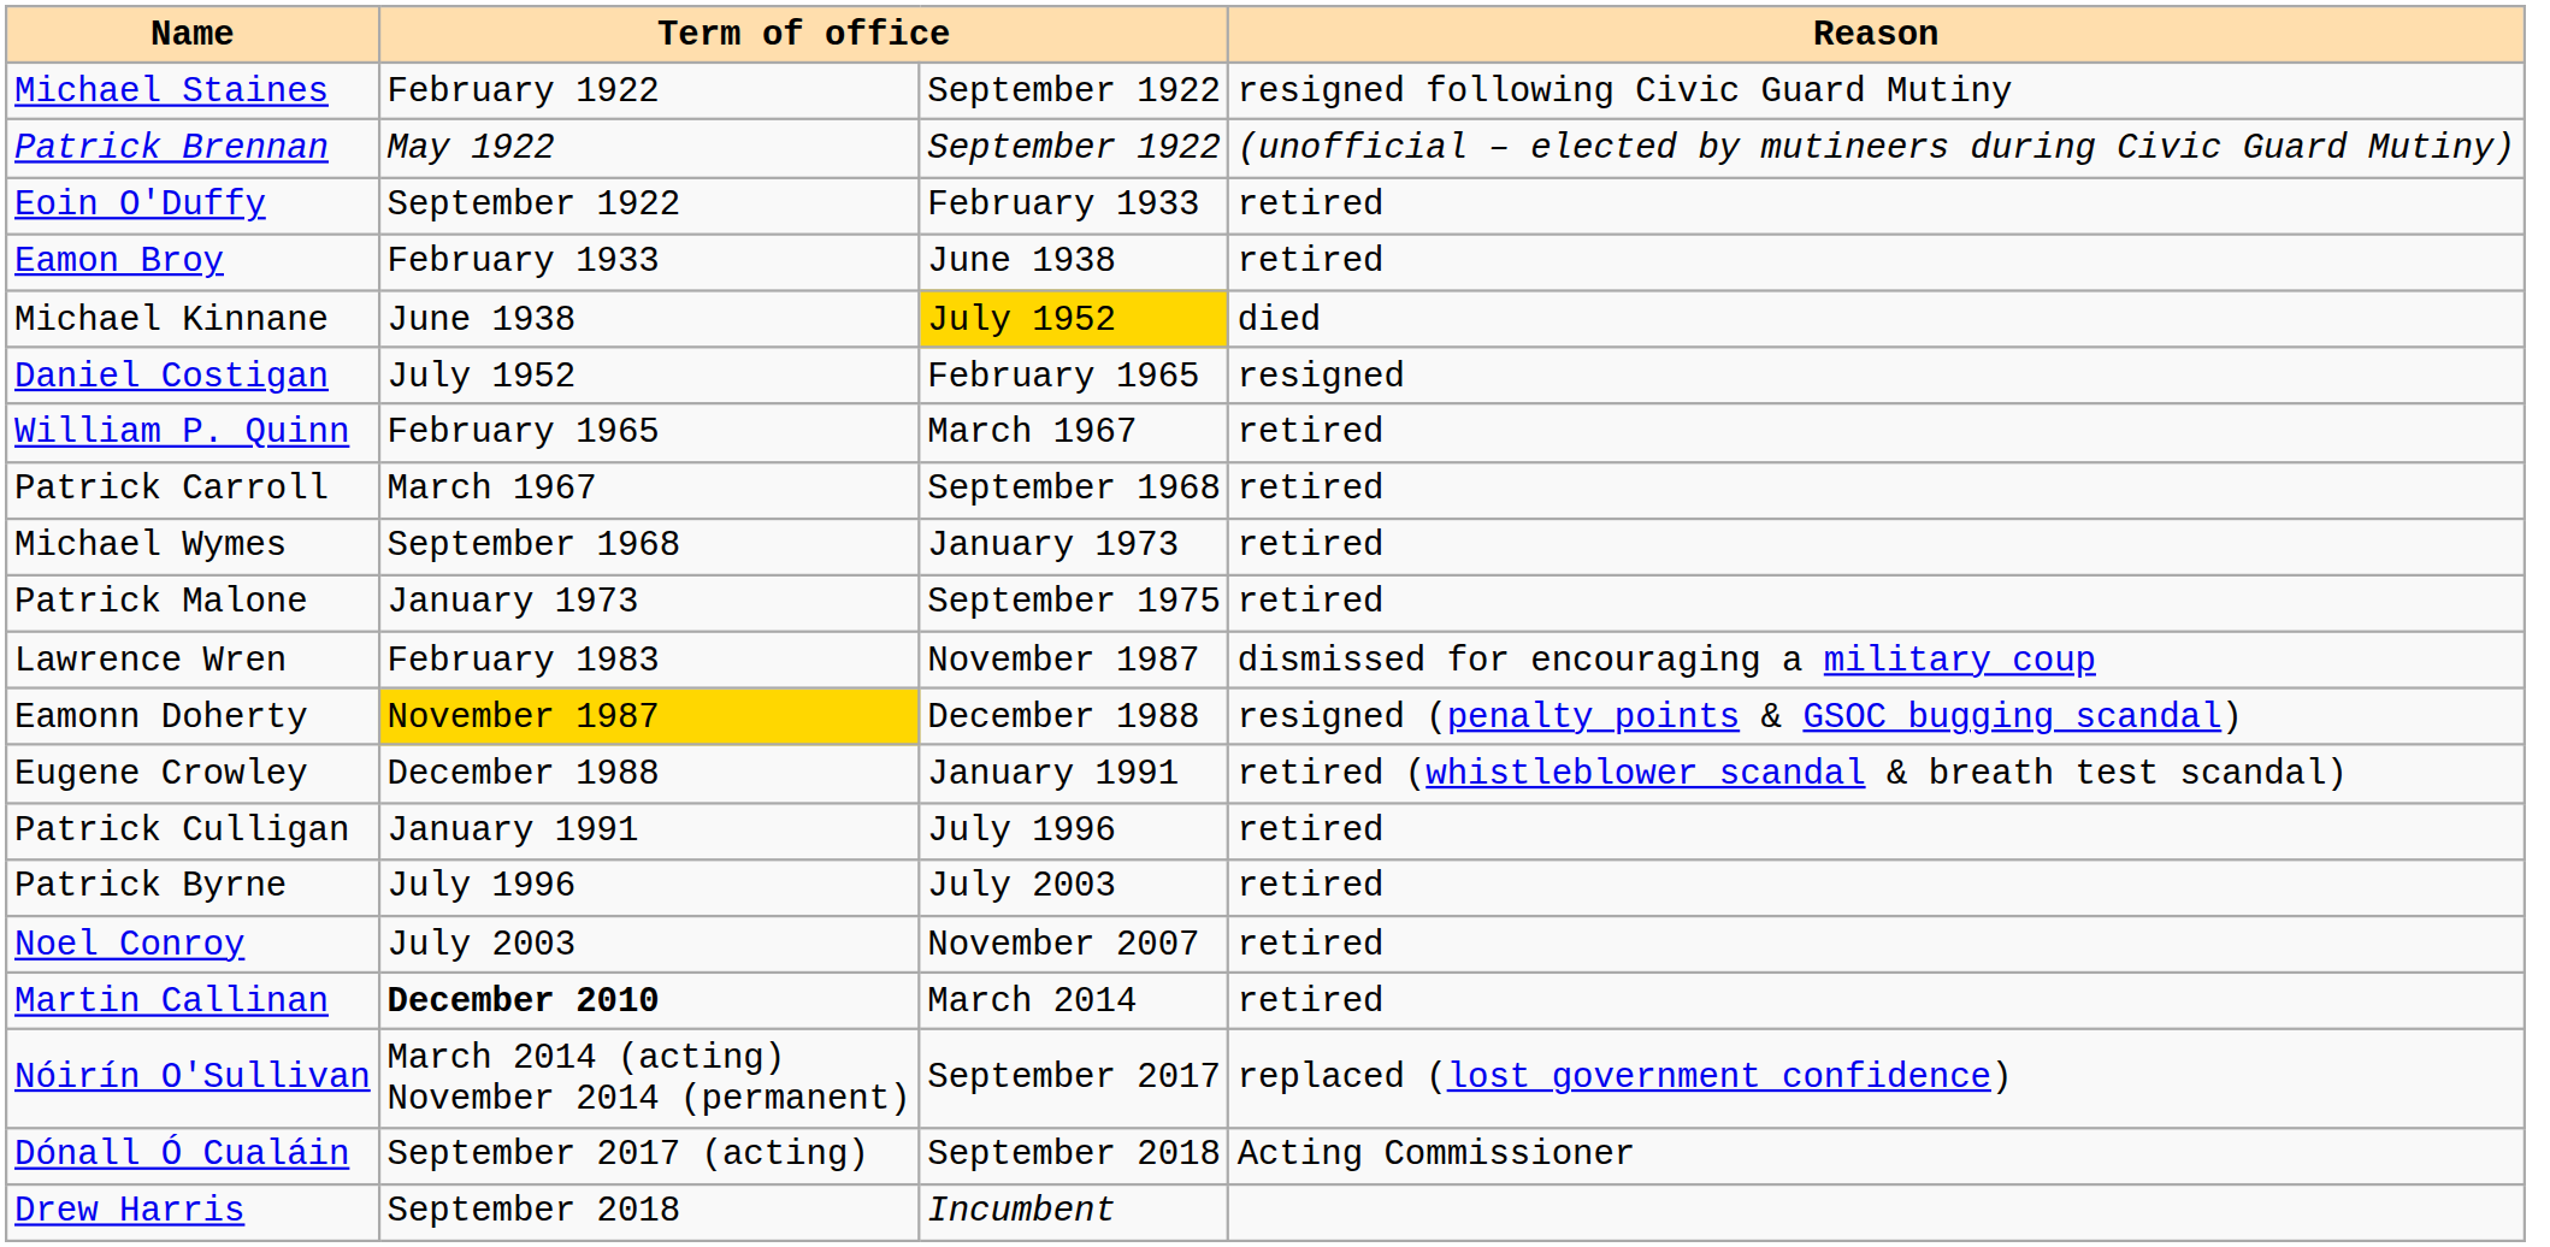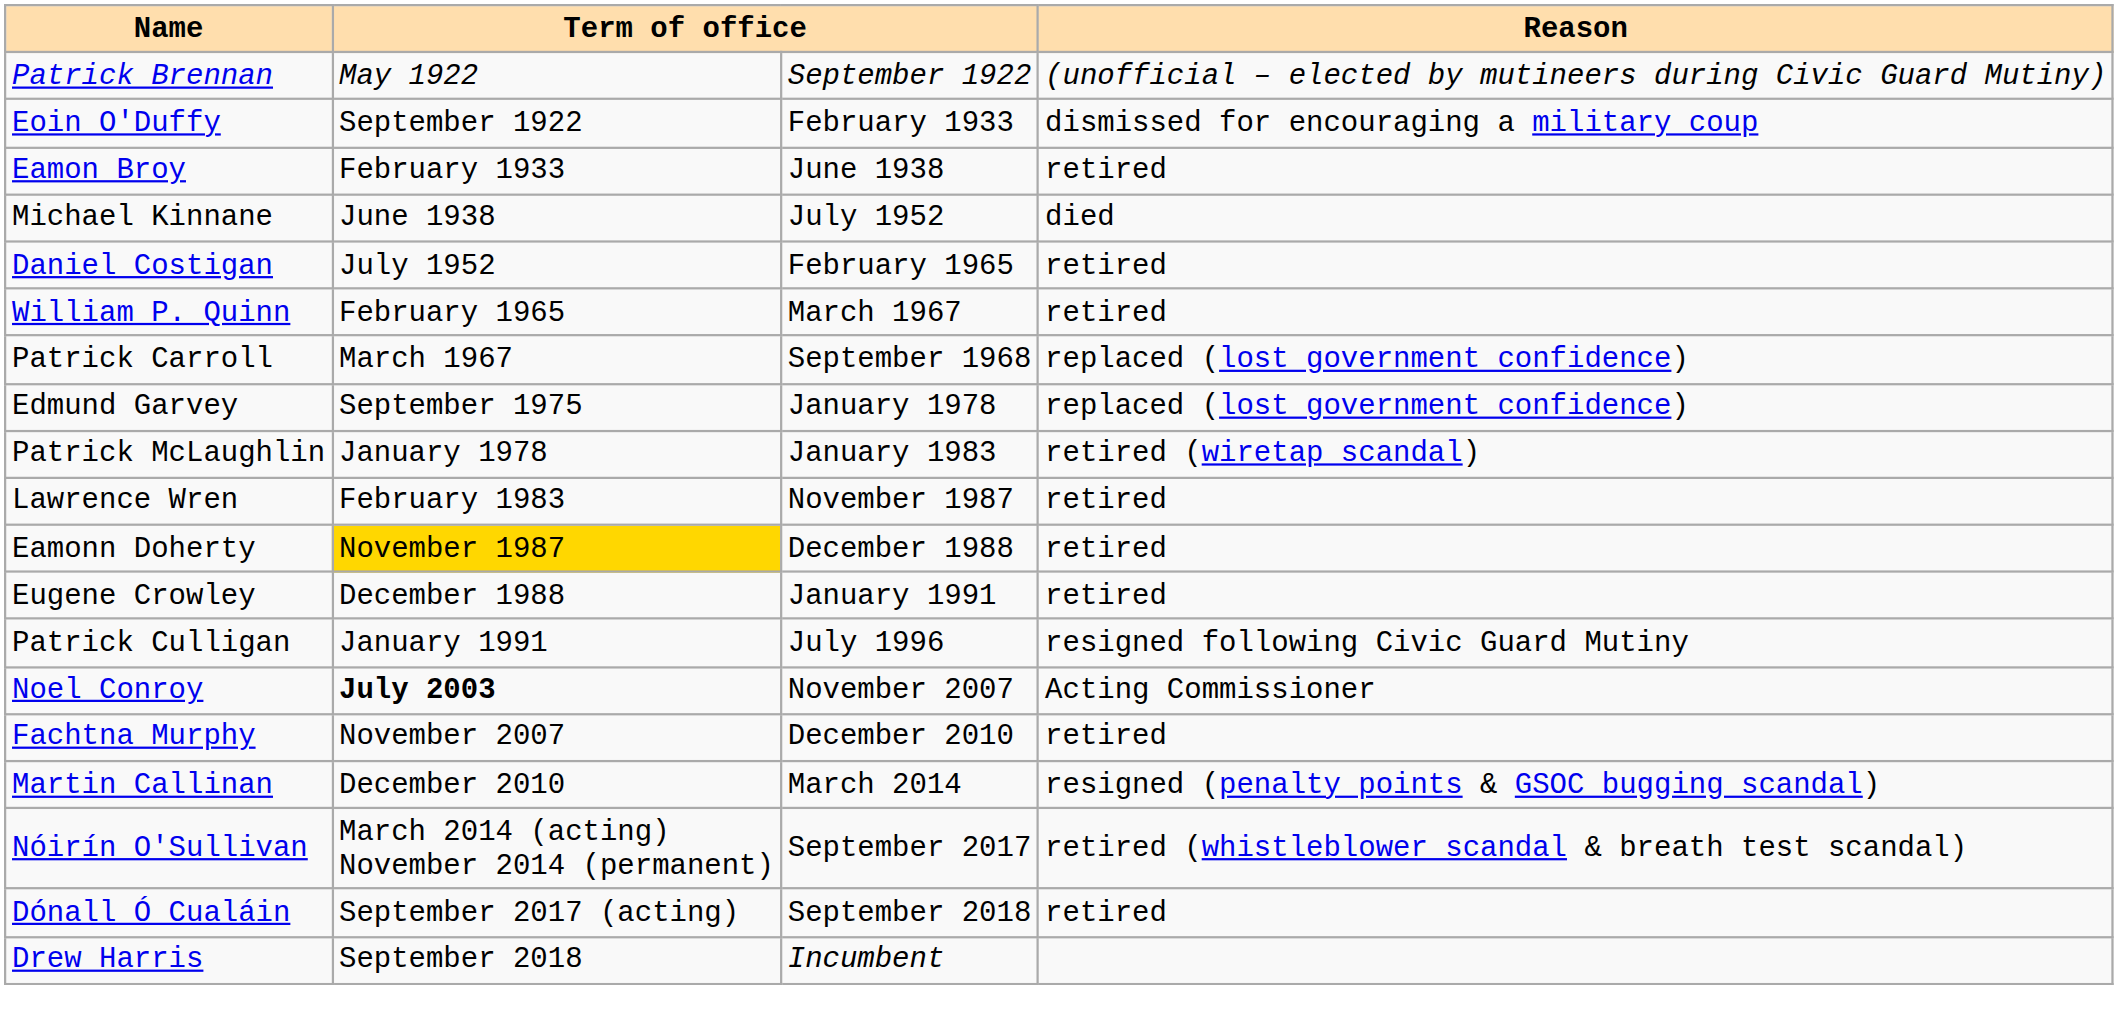- row: Michael Staines | February 1922 | September 1922 | resigned following Civic Guard Mutiny
Eoin O'Duffy | Reason: retired -> dismissed for encouraging a military coup
Michael Kinnane | column 3: gold background -> no background
Daniel Costigan | Reason: resigned -> retired
Patrick Carroll | Reason: retired -> replaced (lost government confidence)
- row: Michael Wymes | September 1968 | January 1973 | retired
- row: Patrick Malone | January 1973 | September 1975 | retired
+ row: Edmund Garvey | September 1975 | January 1978 | replaced (lost government confidence)
+ row: Patrick McLaughlin | January 1978 | January 1983 | retired (wiretap scandal)
Lawrence Wren | Reason: dismissed for encouraging a military coup -> retired
Eamonn Doherty | Reason: resigned (penalty points & GSOC bugging scandal) -> retired
Eugene Crowley | Reason: retired (whistleblower scandal & breath test scandal) -> retired
Patrick Culligan | Reason: retired -> resigned following Civic Guard Mutiny
- row: Patrick Byrne | July 1996 | July 2003 | retired
Noel Conroy | column 2: normal -> bold
Noel Conroy | Reason: retired -> Acting Commissioner
+ row: Fachtna Murphy | November 2007 | December 2010 | retired
Martin Callinan | column 2: bold -> normal
Martin Callinan | Reason: retired -> resigned (penalty points & GSOC bugging scandal)
Nóirín O'Sullivan | Reason: replaced (lost government confidence) -> retired (whistleblower scandal & breath test scandal)
Dónall Ó Cualáin | Reason: Acting Commissioner -> retired
